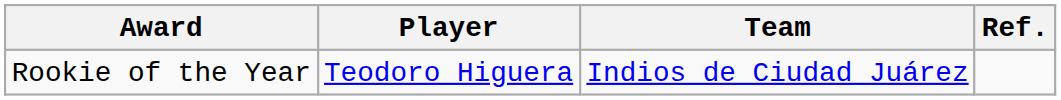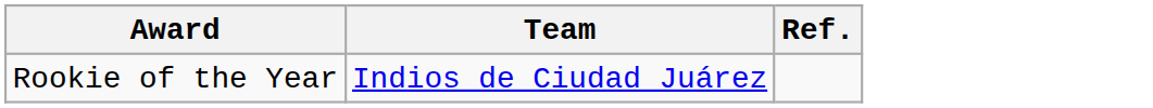- column: Player | Teodoro Higuera
